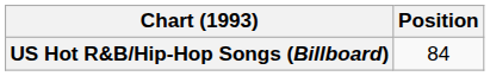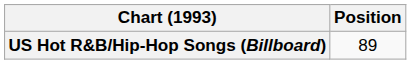US Hot R&B/Hip-Hop Songs (Billboard) | Position: 84 -> 89
